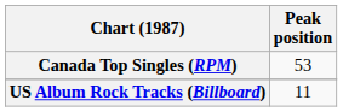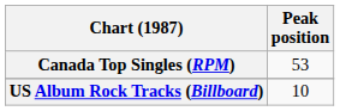US Album Rock Tracks (Billboard) | Peak position: 11 -> 10
